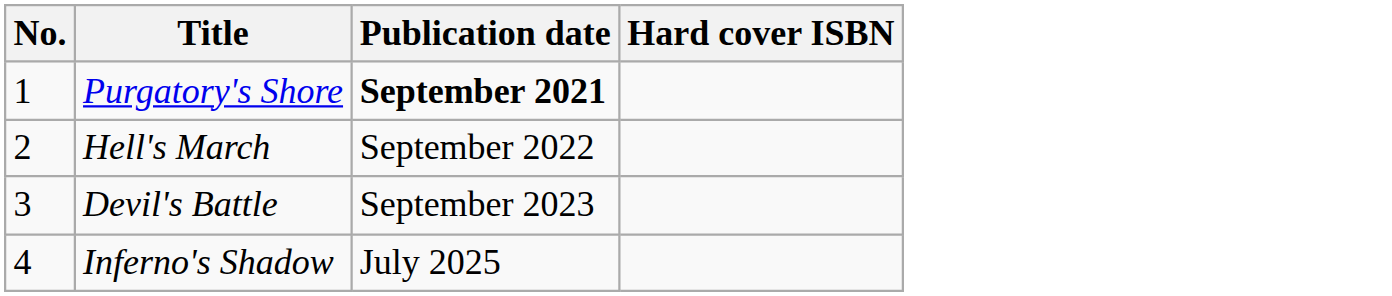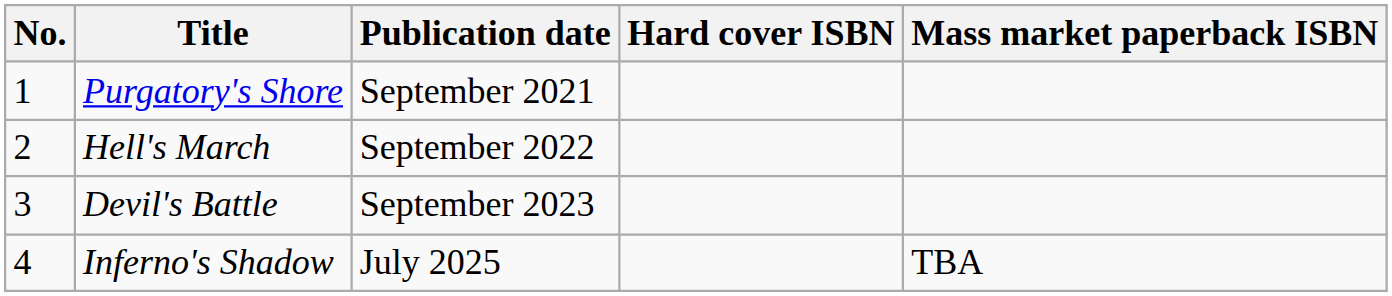+ column: Mass market paperback ISBN | TBA
Purgatory's Shore | Publication date: bold -> normal
